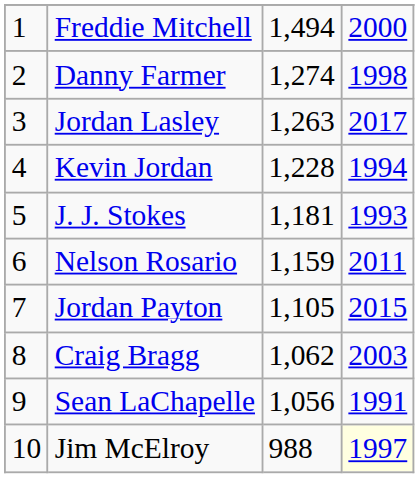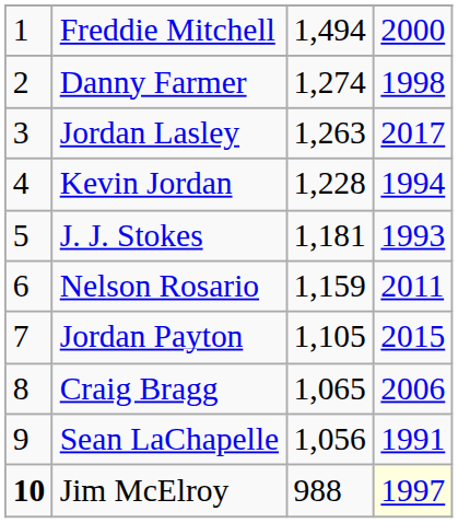Craig Bragg | column 3: 1,062 -> 1,065
Craig Bragg | column 4: 2003 -> 2006
Jim McElroy | column 1: normal -> bold
